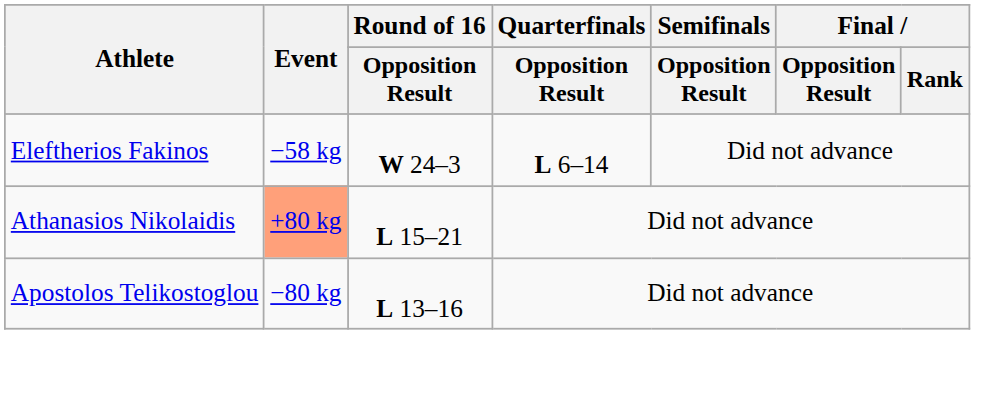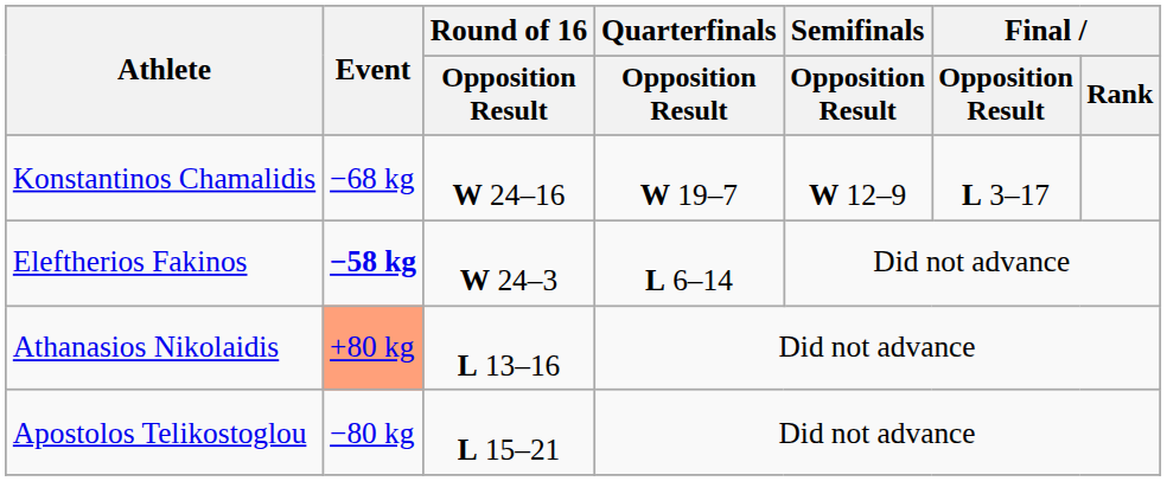+ row: Konstantinos Chamalidis | −68 kg | W 24–16 | W 19–7 | W 12–9 | L 3–17
Eleftherios Fakinos | Event: normal -> bold
Athanasios Nikolaidis | Round of 16 / Opposition Result: L 15–21 -> L 13–16
Apostolos Telikostoglou | Round of 16 / Opposition Result: L 13–16 -> L 15–21
